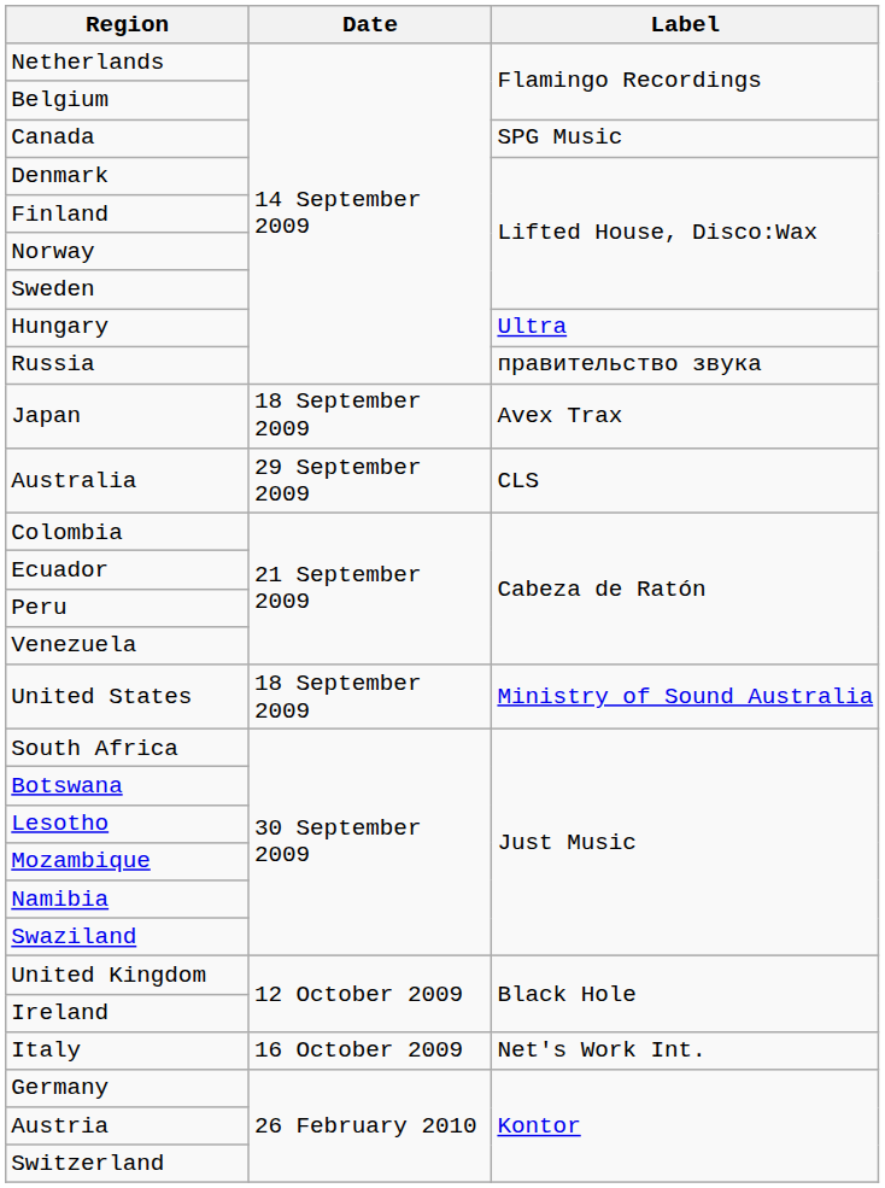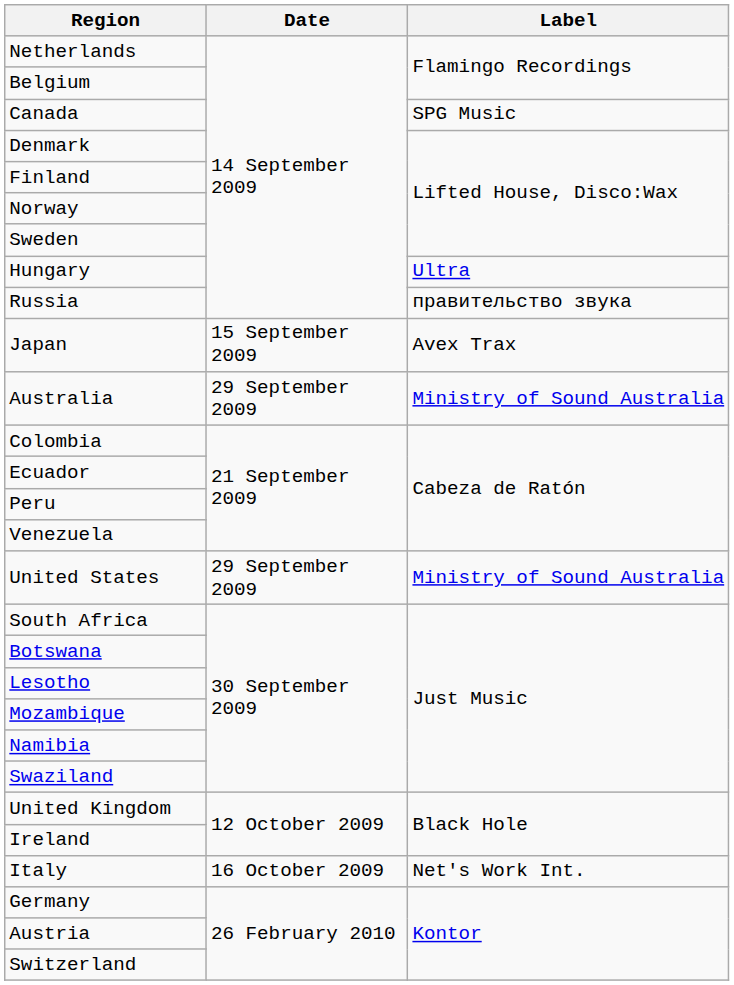Japan | Date: 18 September 2009 -> 15 September 2009
Australia | Label: CLS -> Ministry of Sound Australia
United States | Date: 18 September 2009 -> 29 September 2009
